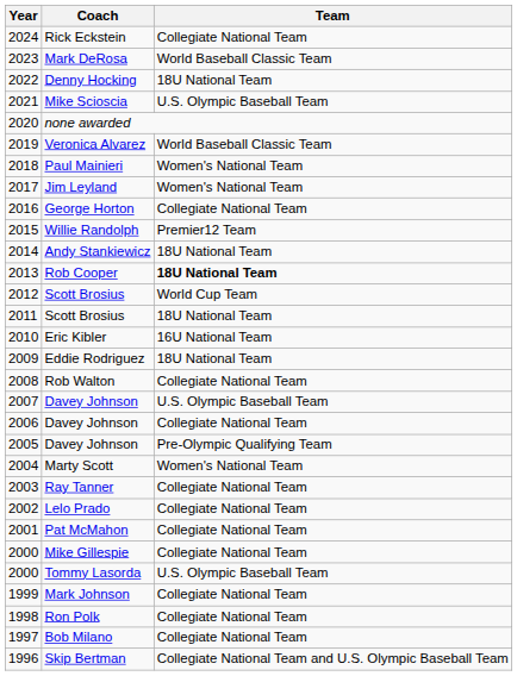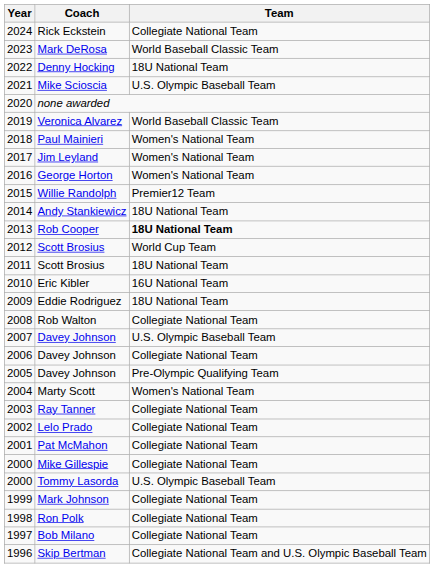George Horton | Team: Collegiate National Team -> Women's National Team
